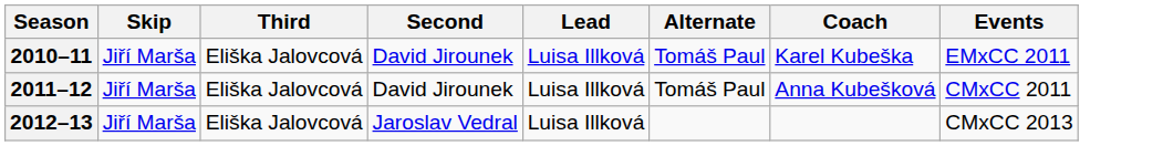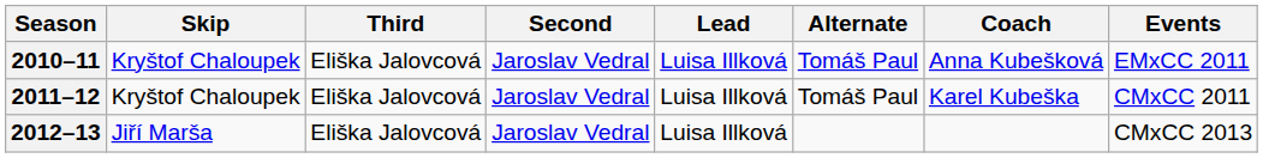2010–11 | Skip: Jiří Marša -> Kryštof Chaloupek
2010–11 | Second: David Jirounek -> Jaroslav Vedral
2010–11 | Coach: Karel Kubeška -> Anna Kubešková
2011–12 | Skip: Jiří Marša -> Kryštof Chaloupek
2011–12 | Second: David Jirounek -> Jaroslav Vedral
2011–12 | Coach: Anna Kubešková -> Karel Kubeška
